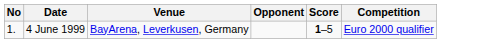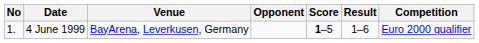+ column: Result | 1–6
